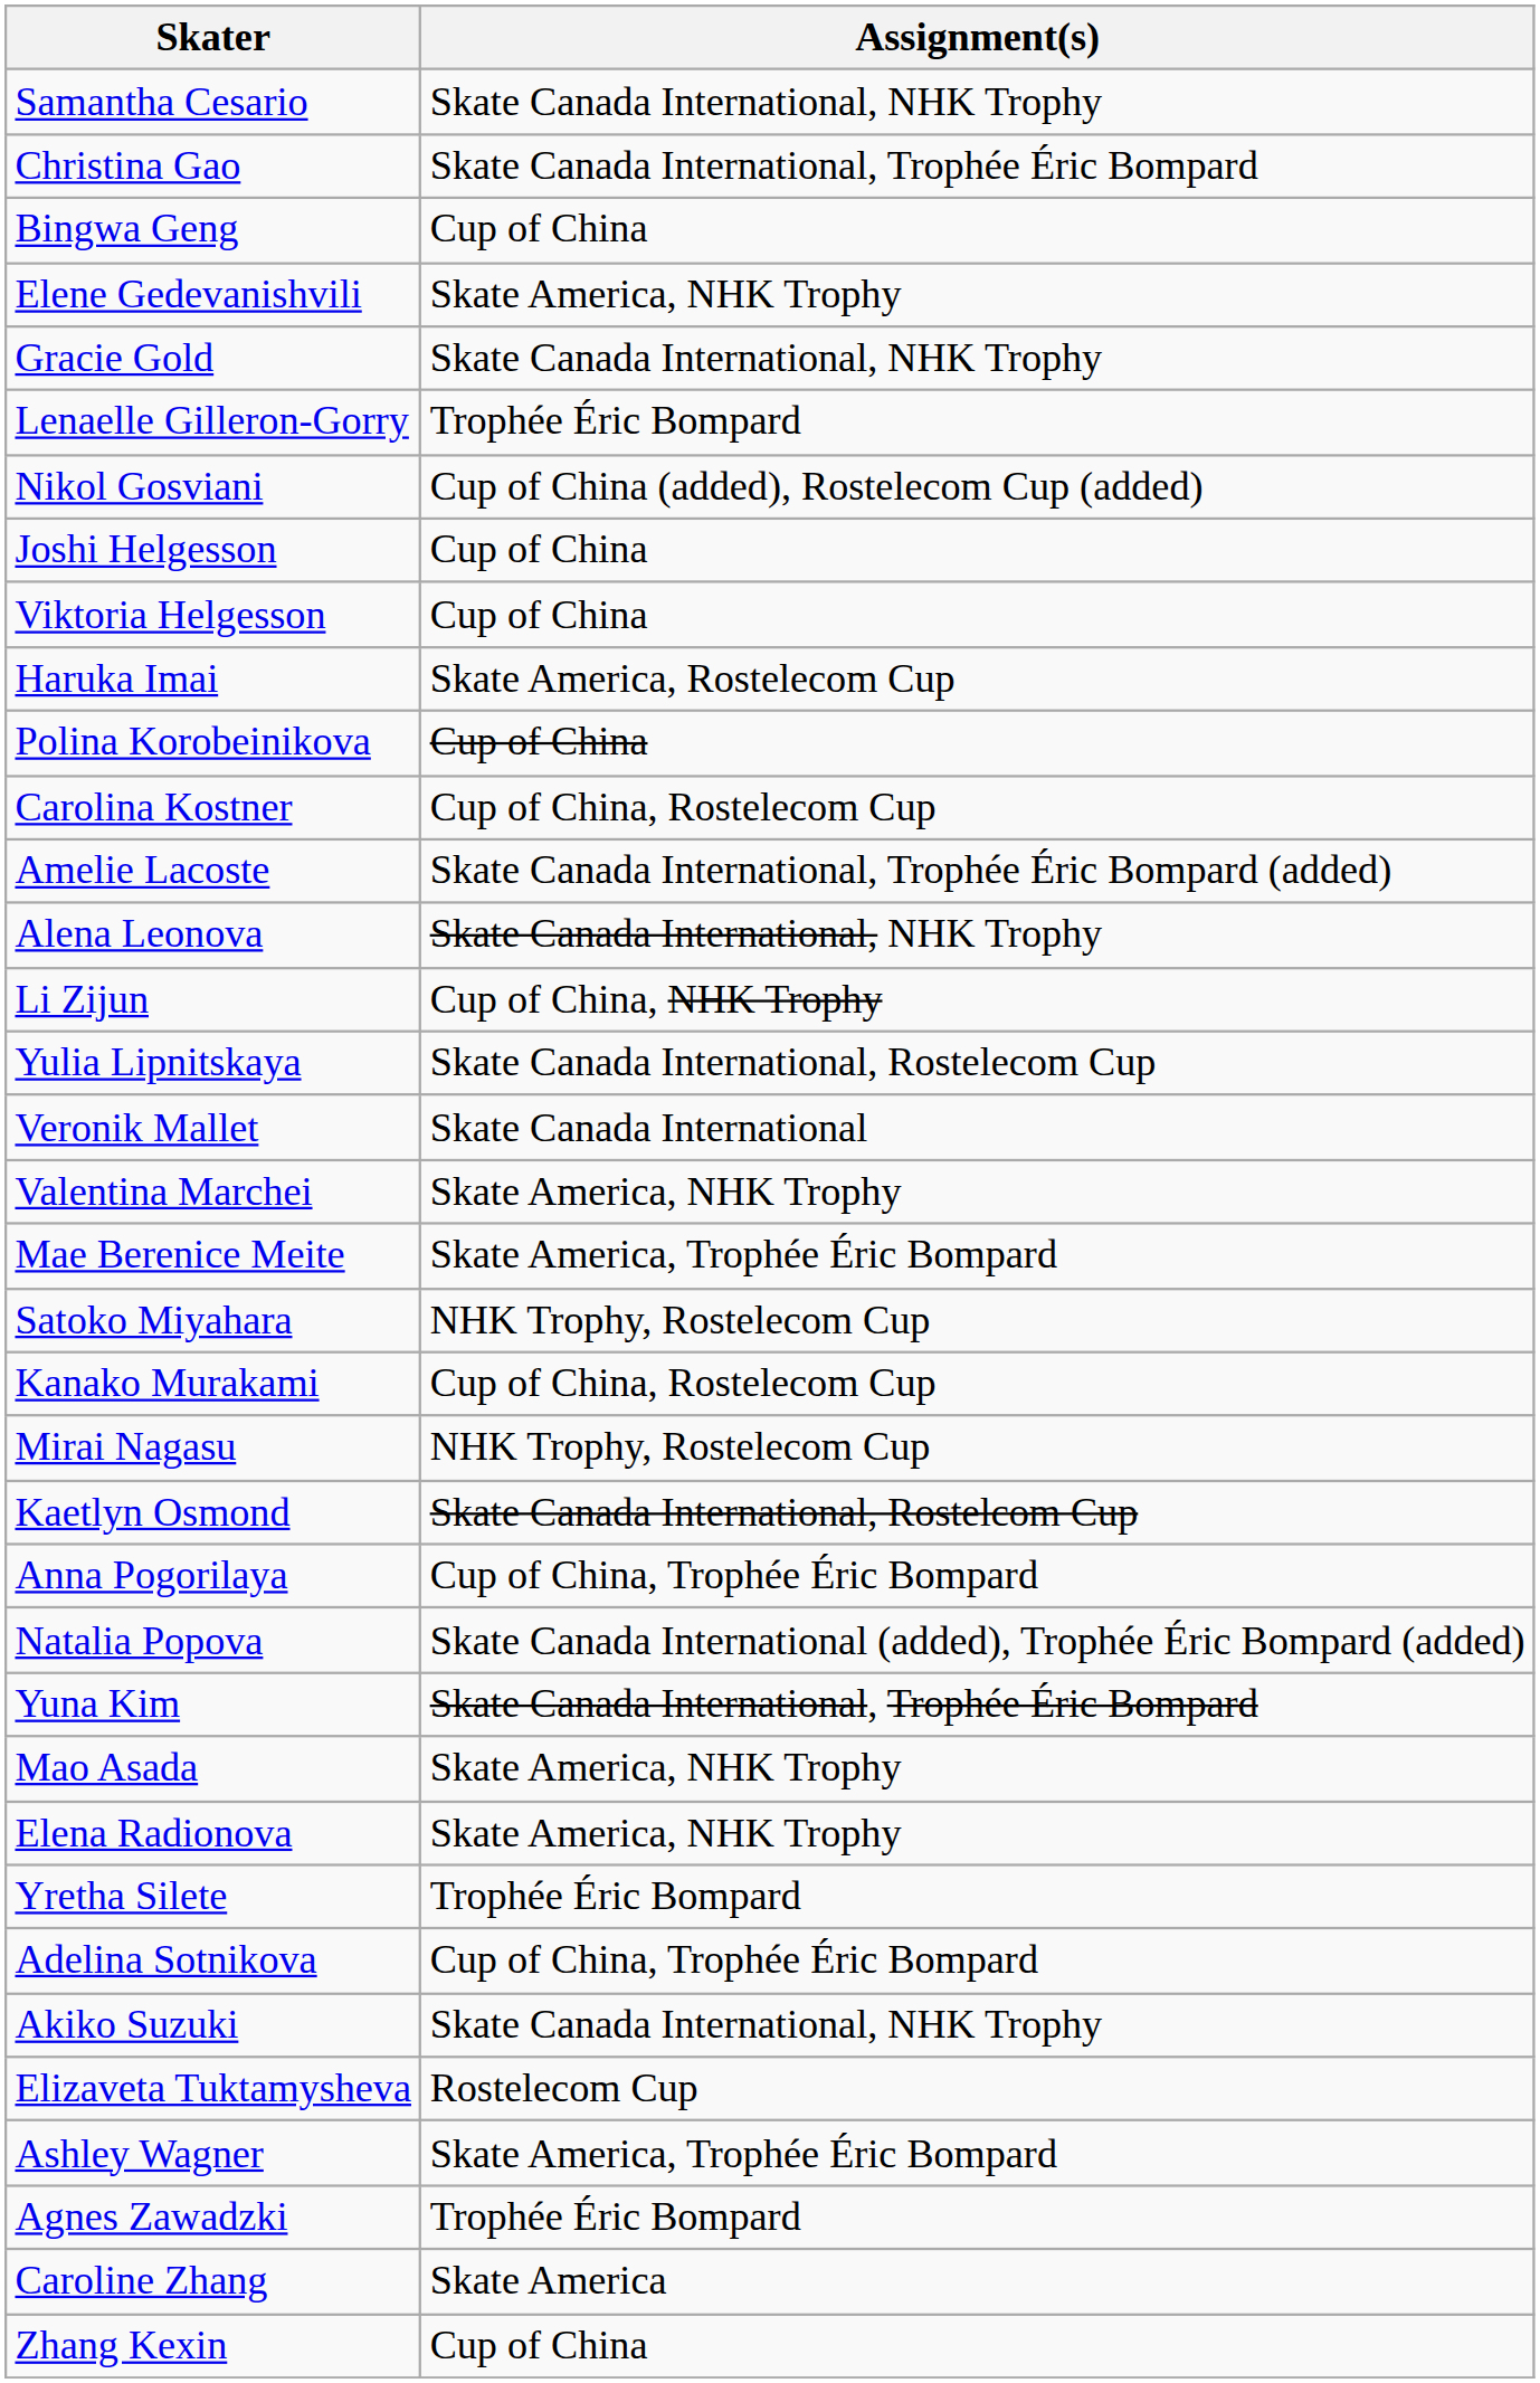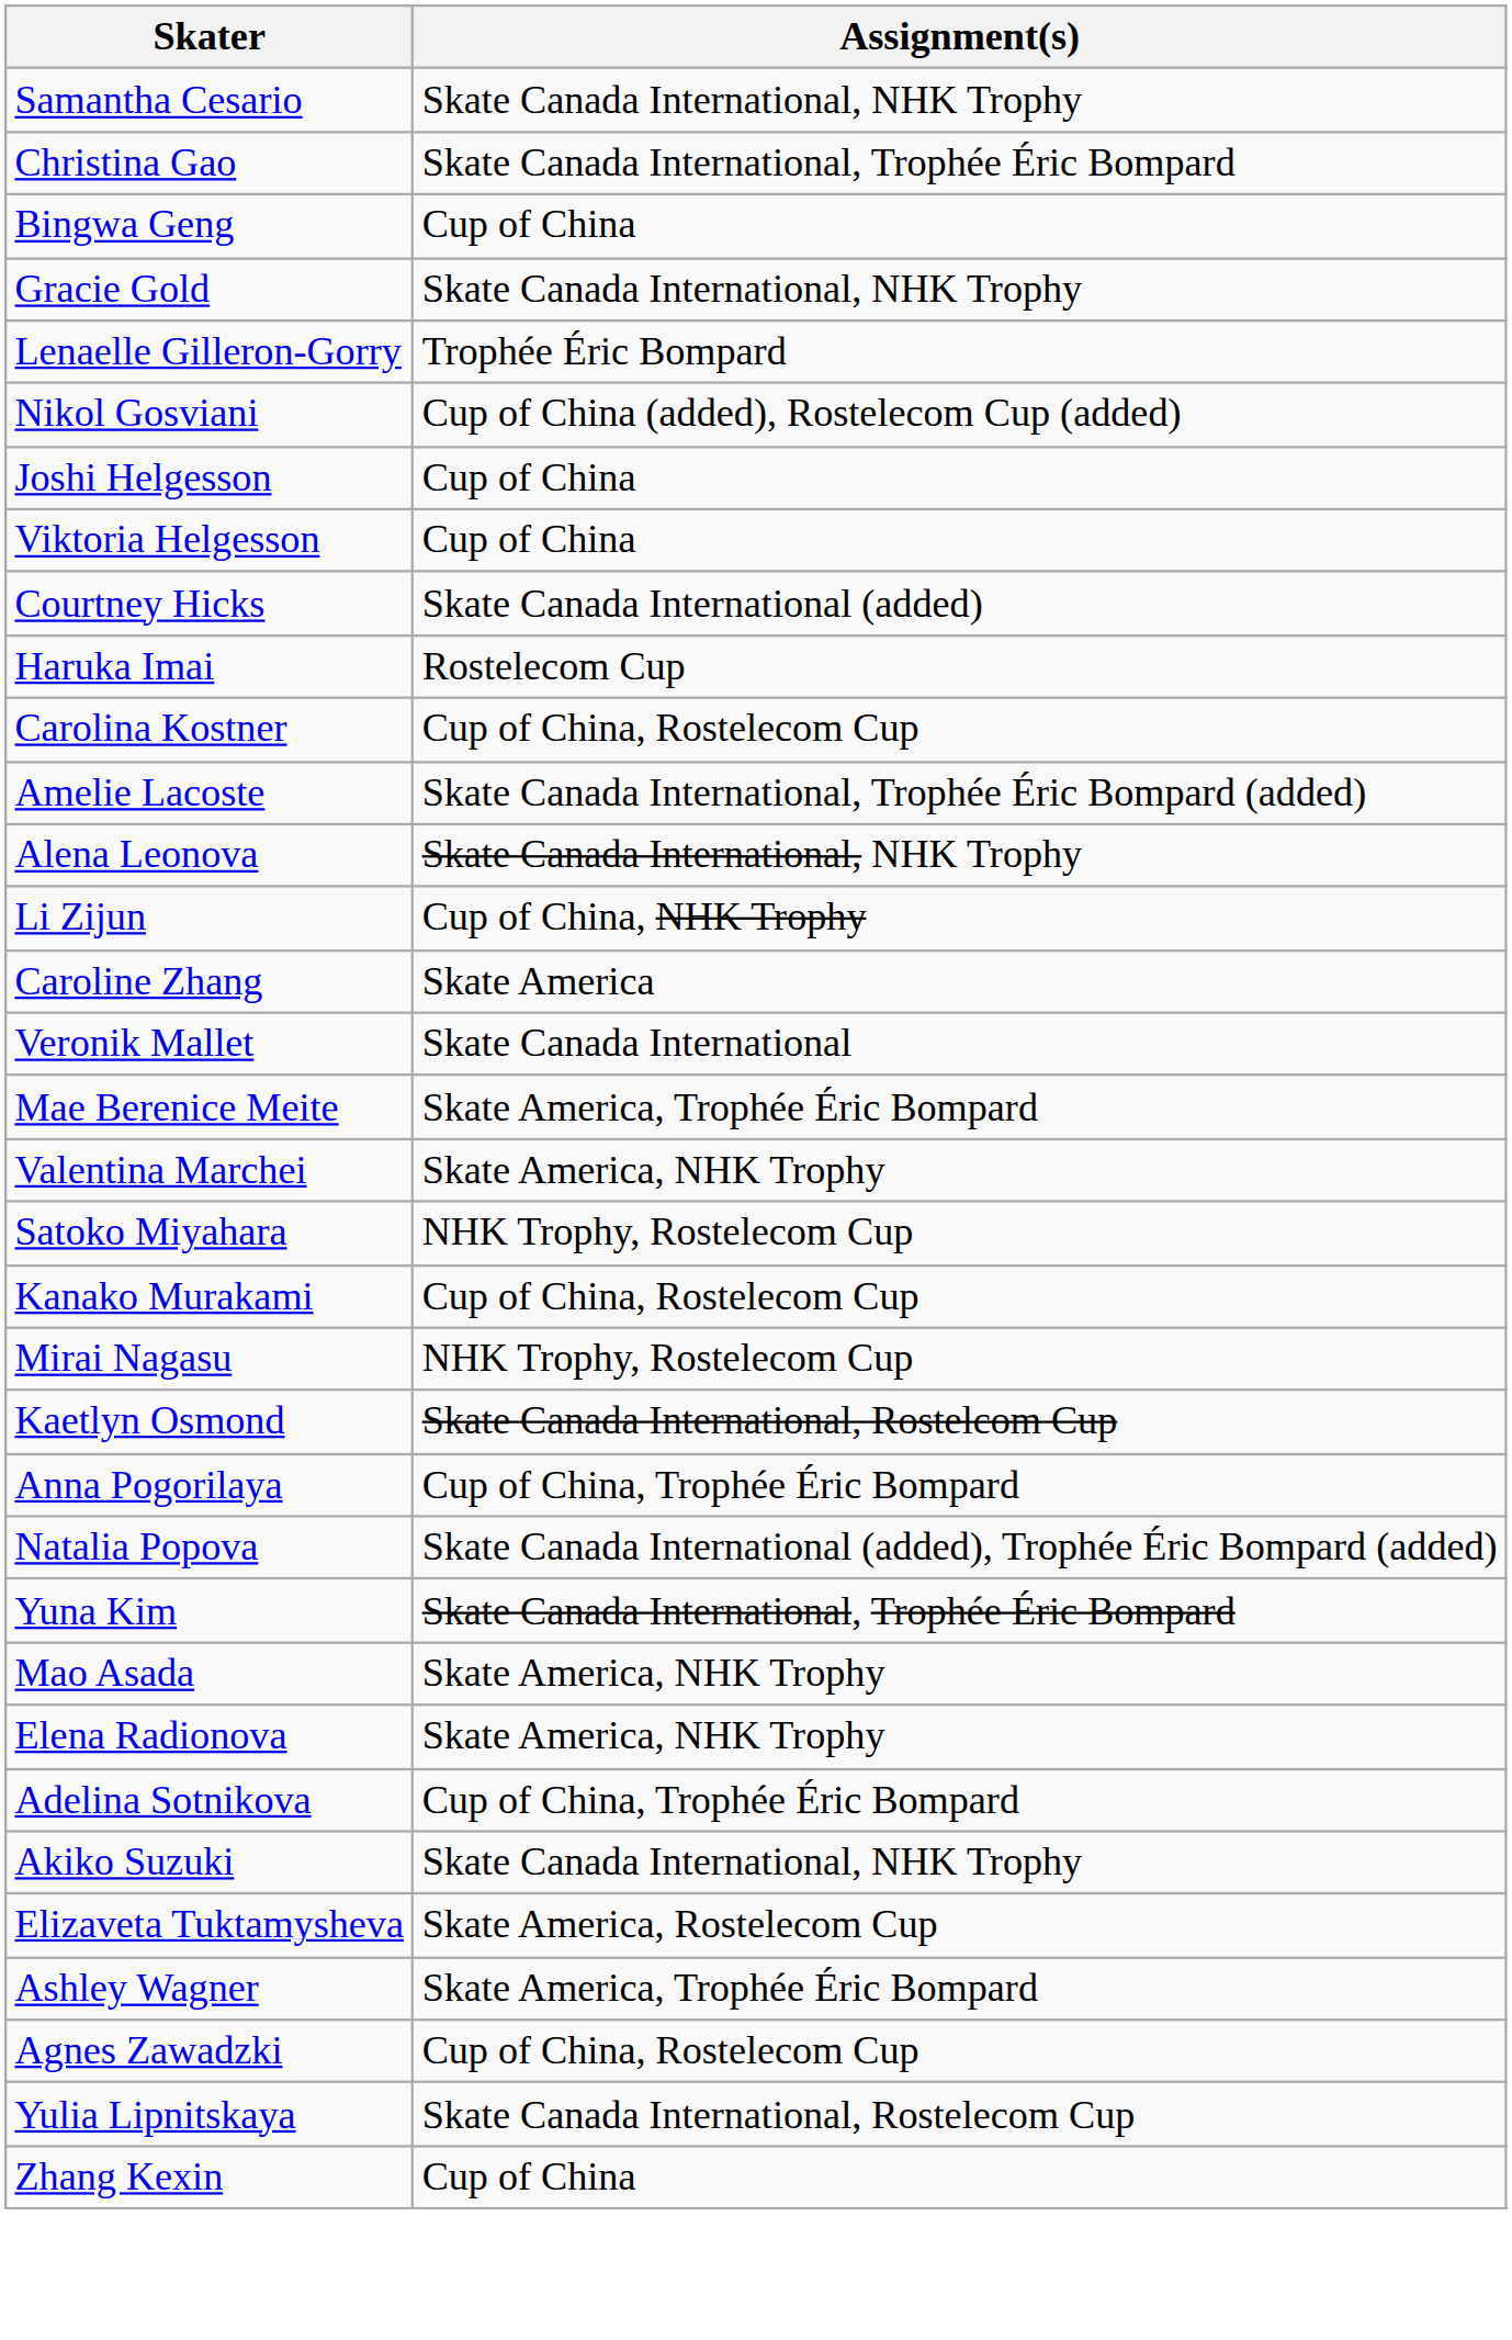- row: Elene Gedevanishvili | Skate America, NHK Trophy
+ row: Courtney Hicks | Skate Canada International (added)
Haruka Imai | Assignment(s): Skate America, Rostelecom Cup -> Rostelecom Cup
- row: Polina Korobeinikova | Cup of China
rows swapped: Yulia Lipnitskaya <-> Caroline Zhang
rows swapped: Valentina Marchei <-> Mae Berenice Meite
- row: Yretha Silete | Trophée Éric Bompard
Elizaveta Tuktamysheva | Assignment(s): Rostelecom Cup -> Skate America, Rostelecom Cup
Agnes Zawadzki | Assignment(s): Trophée Éric Bompard -> Cup of China, Rostelecom Cup
